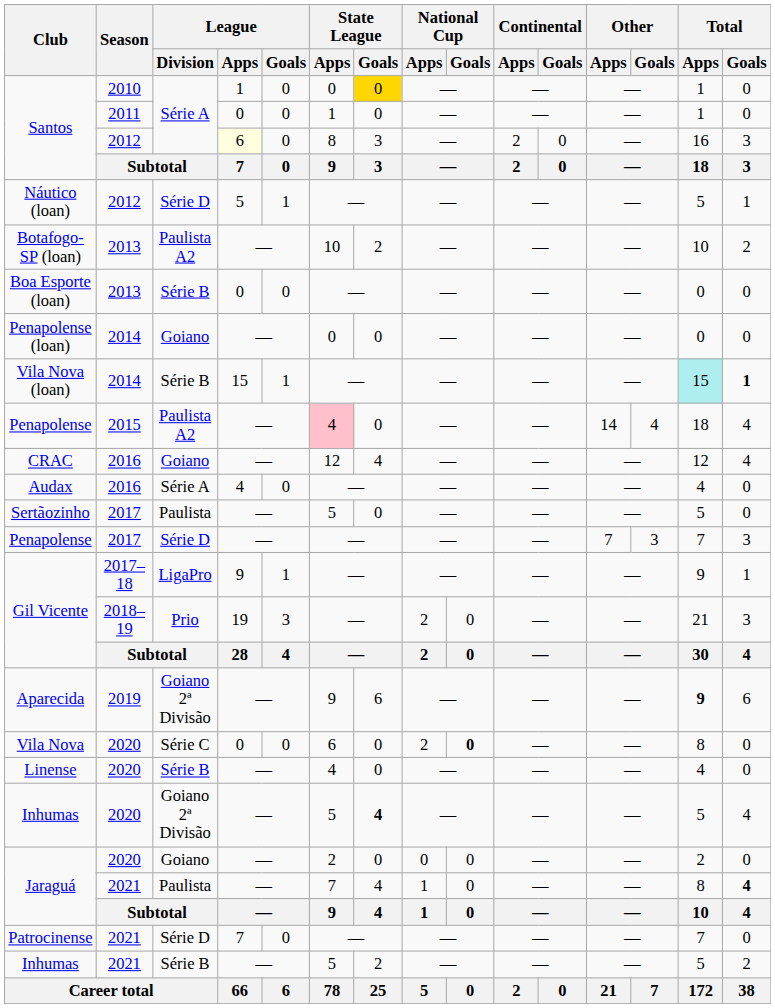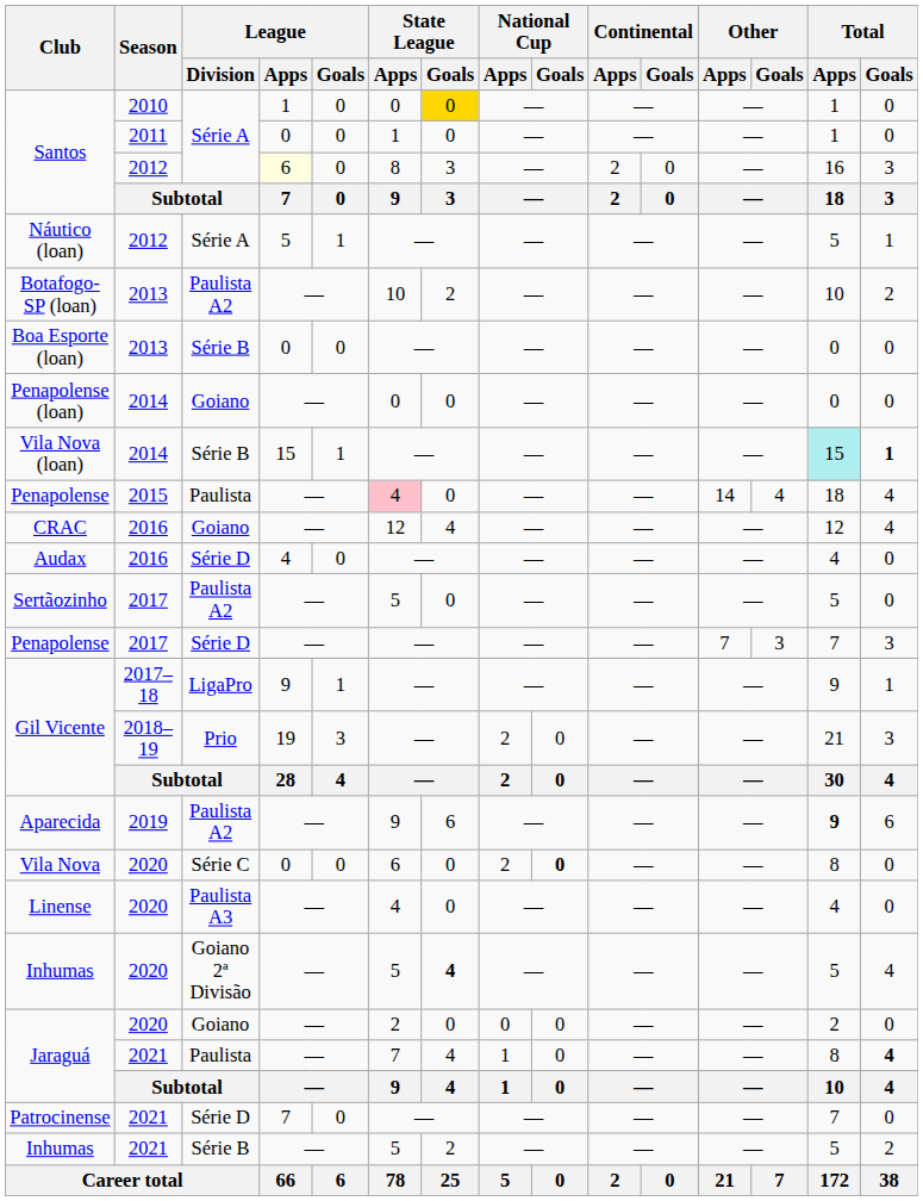Náutico (loan) | League / Division: Série D -> Série A
Penapolense / 2015 | League / Division: Paulista A2 -> Paulista
Audax | League / Division: Série A -> Série D
Sertãozinho | League / Division: Paulista -> Paulista A2
Aparecida | League / Division: Goiano 2ª Divisão -> Paulista A2
Linense | League / Division: Série B -> Paulista A3
